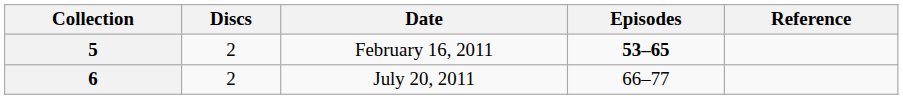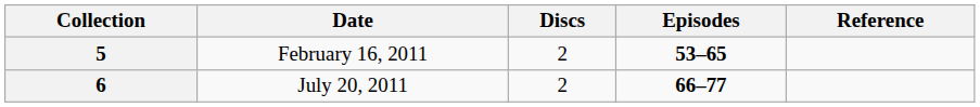columns swapped: Date <-> Discs
6 | Episodes: normal -> bold
